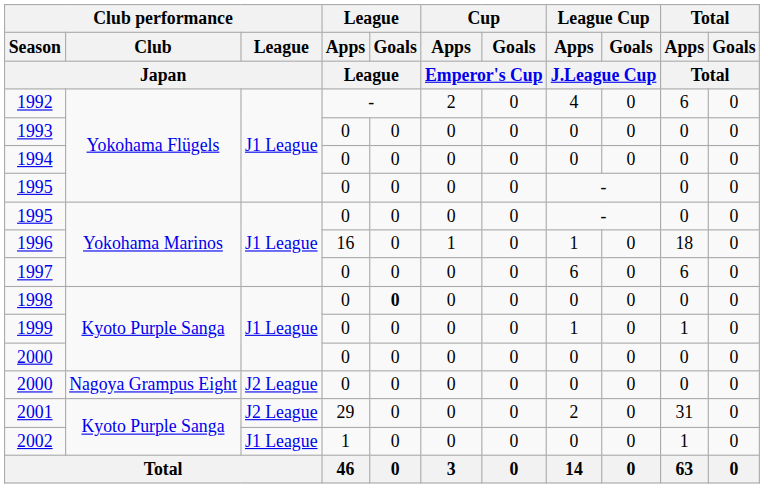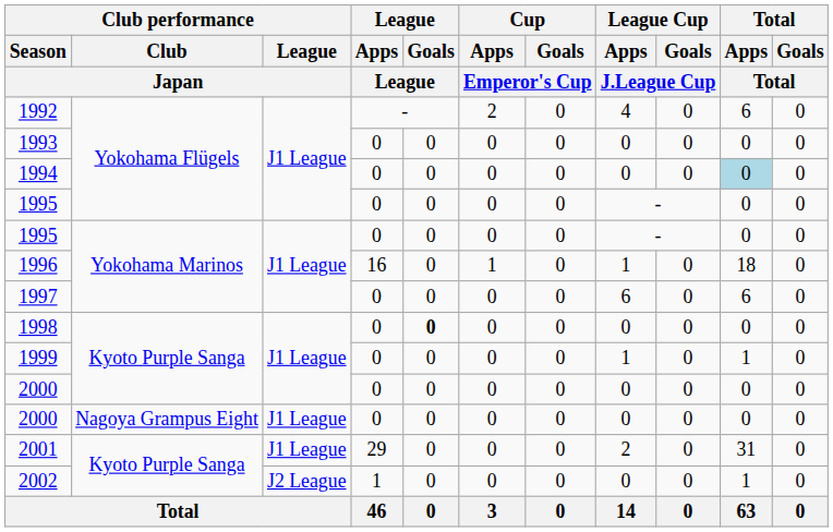1994 | Total / Apps / Total: no background -> lightblue background
2000 / Nagoya Grampus Eight | Club performance / League / Japan: J2 League -> J1 League
2001 | Club performance / League / Japan: J2 League -> J1 League
2002 | Club performance / League / Japan: J1 League -> J2 League
